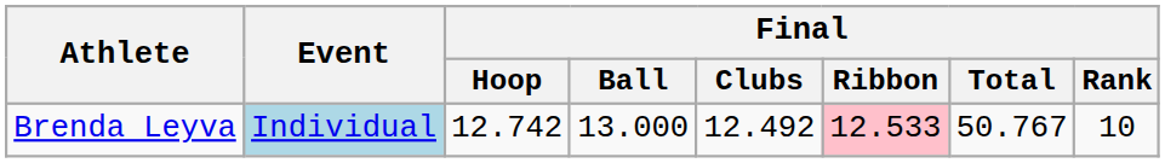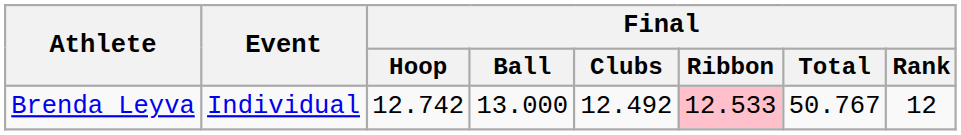Brenda Leyva | Event: lightblue background -> no background
Brenda Leyva | Final / Rank: 10 -> 12
